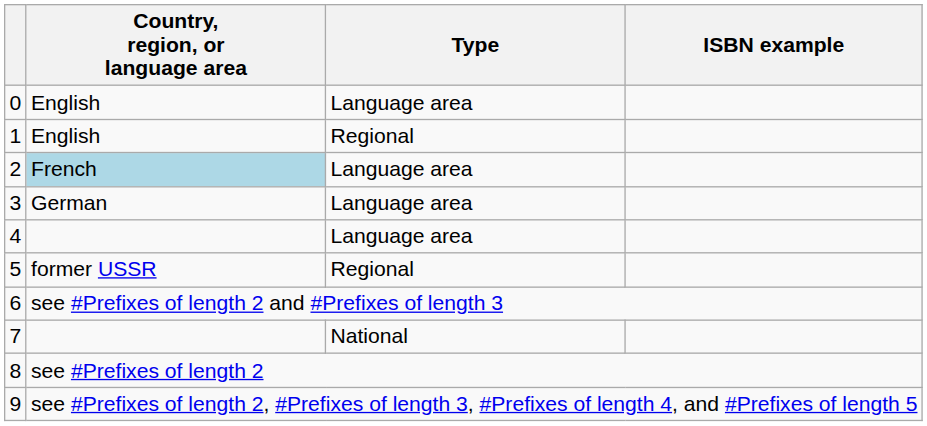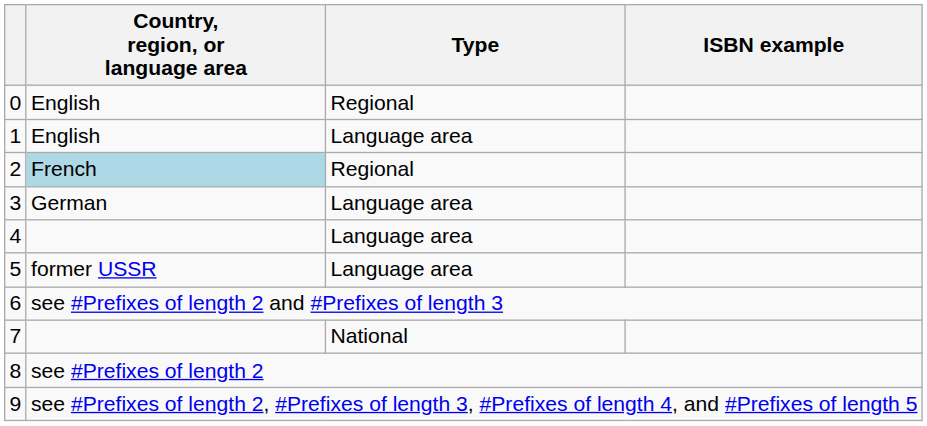0 | Type: Language area -> Regional
1 | Type: Regional -> Language area
2 | Type: Language area -> Regional
5 | Type: Regional -> Language area
